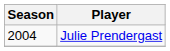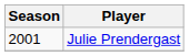Julie Prendergast | Season: 2004 -> 2001
